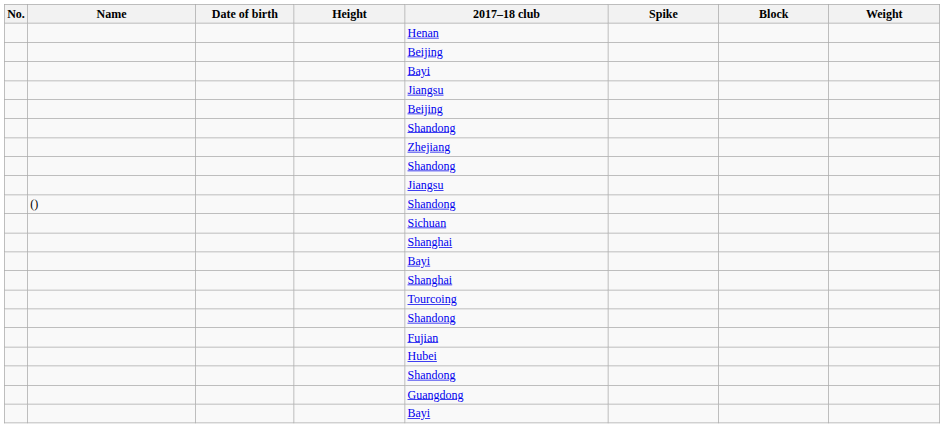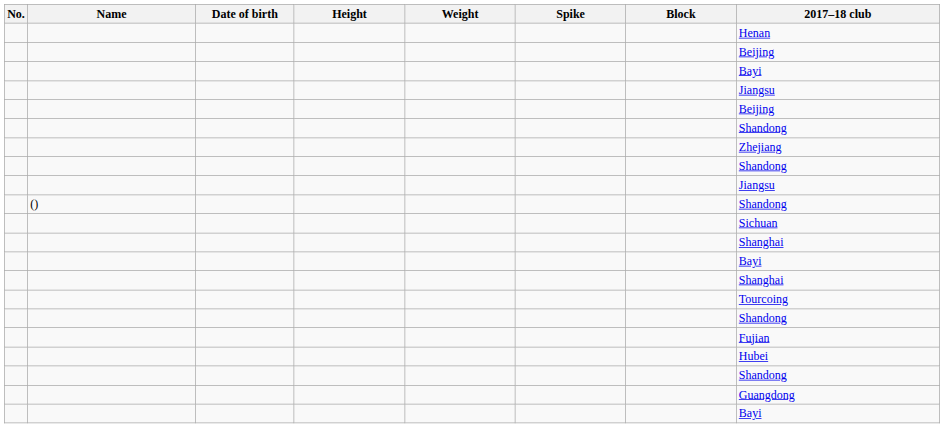columns swapped: Weight <-> 2017–18 club
